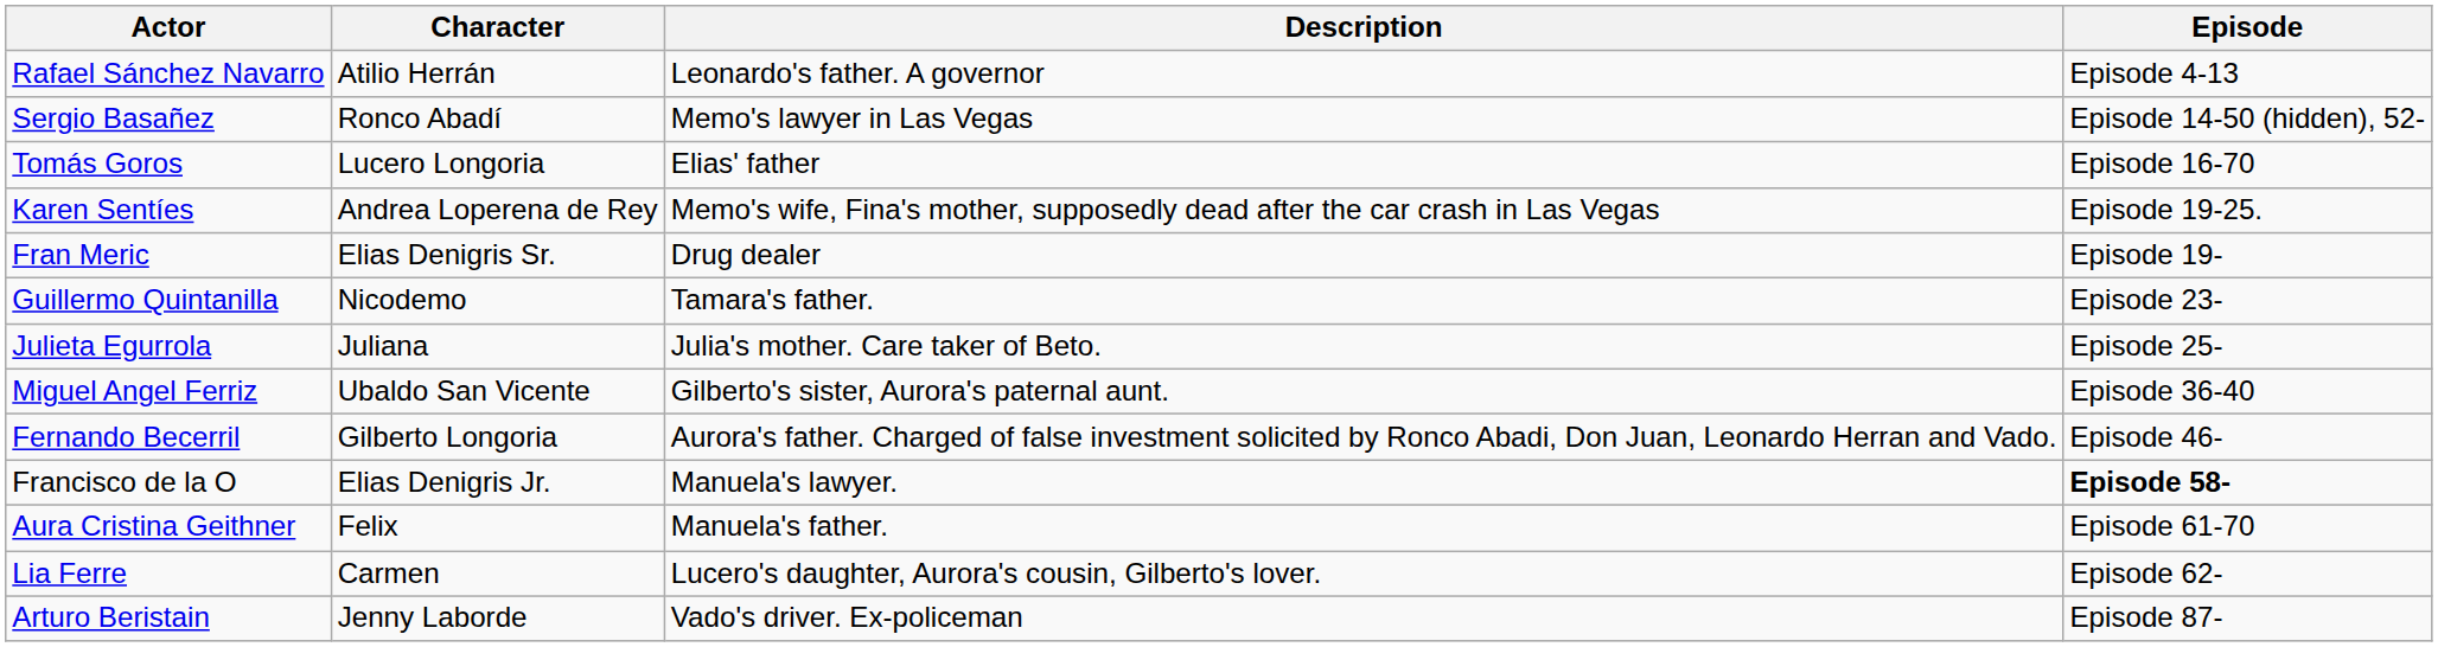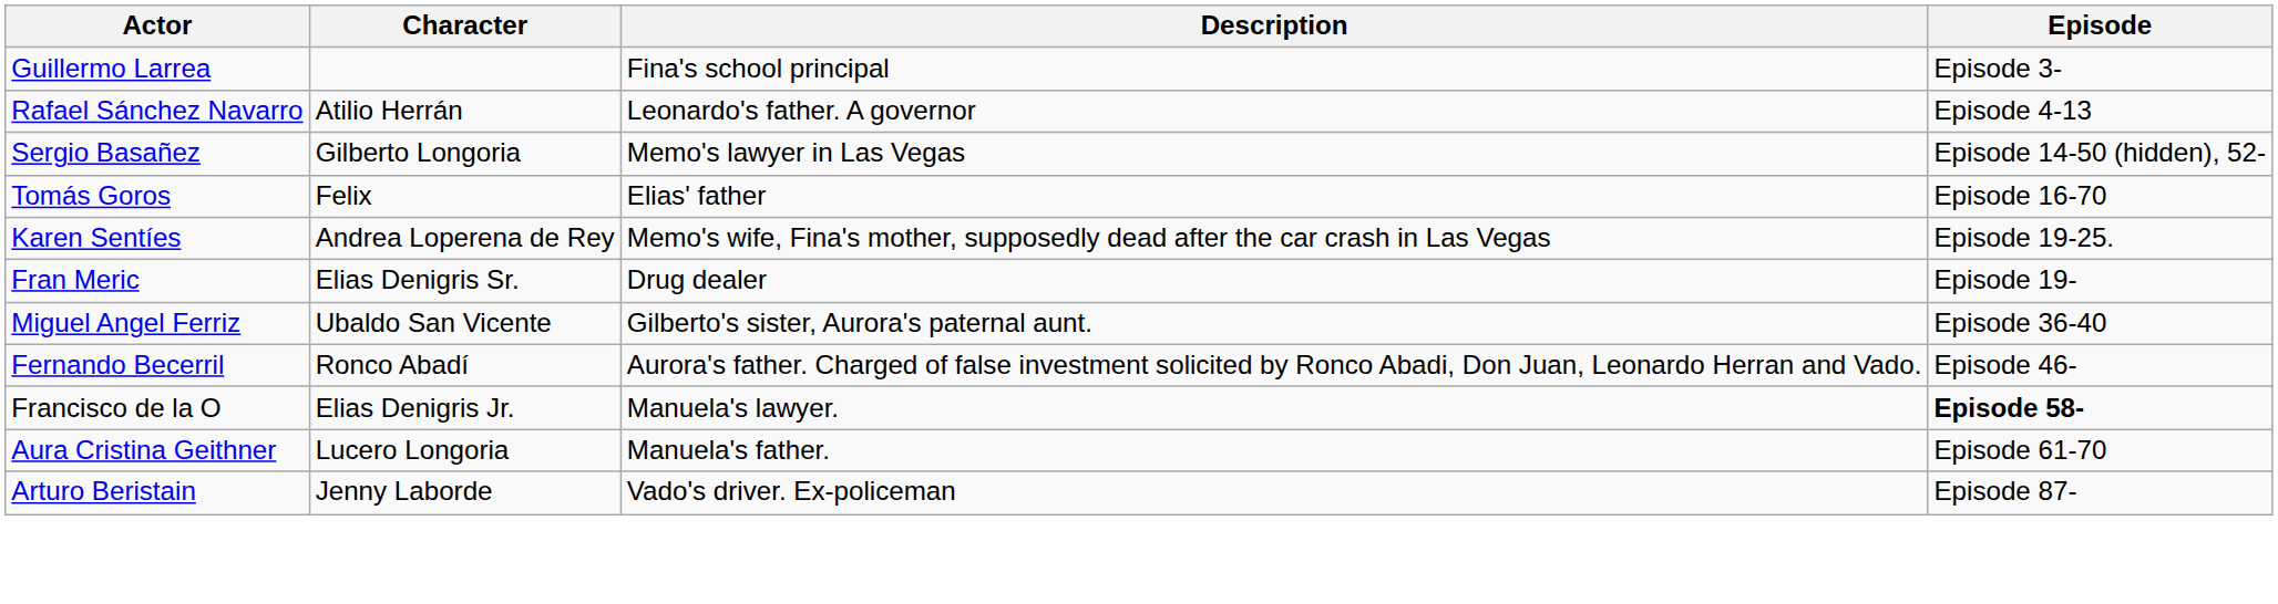+ row: Guillermo Larrea | Fina's school principal | Episode 3-
Sergio Basañez | Character: Ronco Abadí -> Gilberto Longoria
Tomás Goros | Character: Lucero Longoria -> Felix
- row: Guillermo Quintanilla | Nicodemo | Tamara's father. | Episode 23-
- row: Julieta Egurrola | Juliana | Julia's mother. Care taker of Beto. | Episode 25-
Fernando Becerril | Character: Gilberto Longoria -> Ronco Abadí
Aura Cristina Geithner | Character: Felix -> Lucero Longoria
- row: Lia Ferre | Carmen | Lucero's daughter, Aurora's cousin, Gilberto's lover. | Episode 62-
